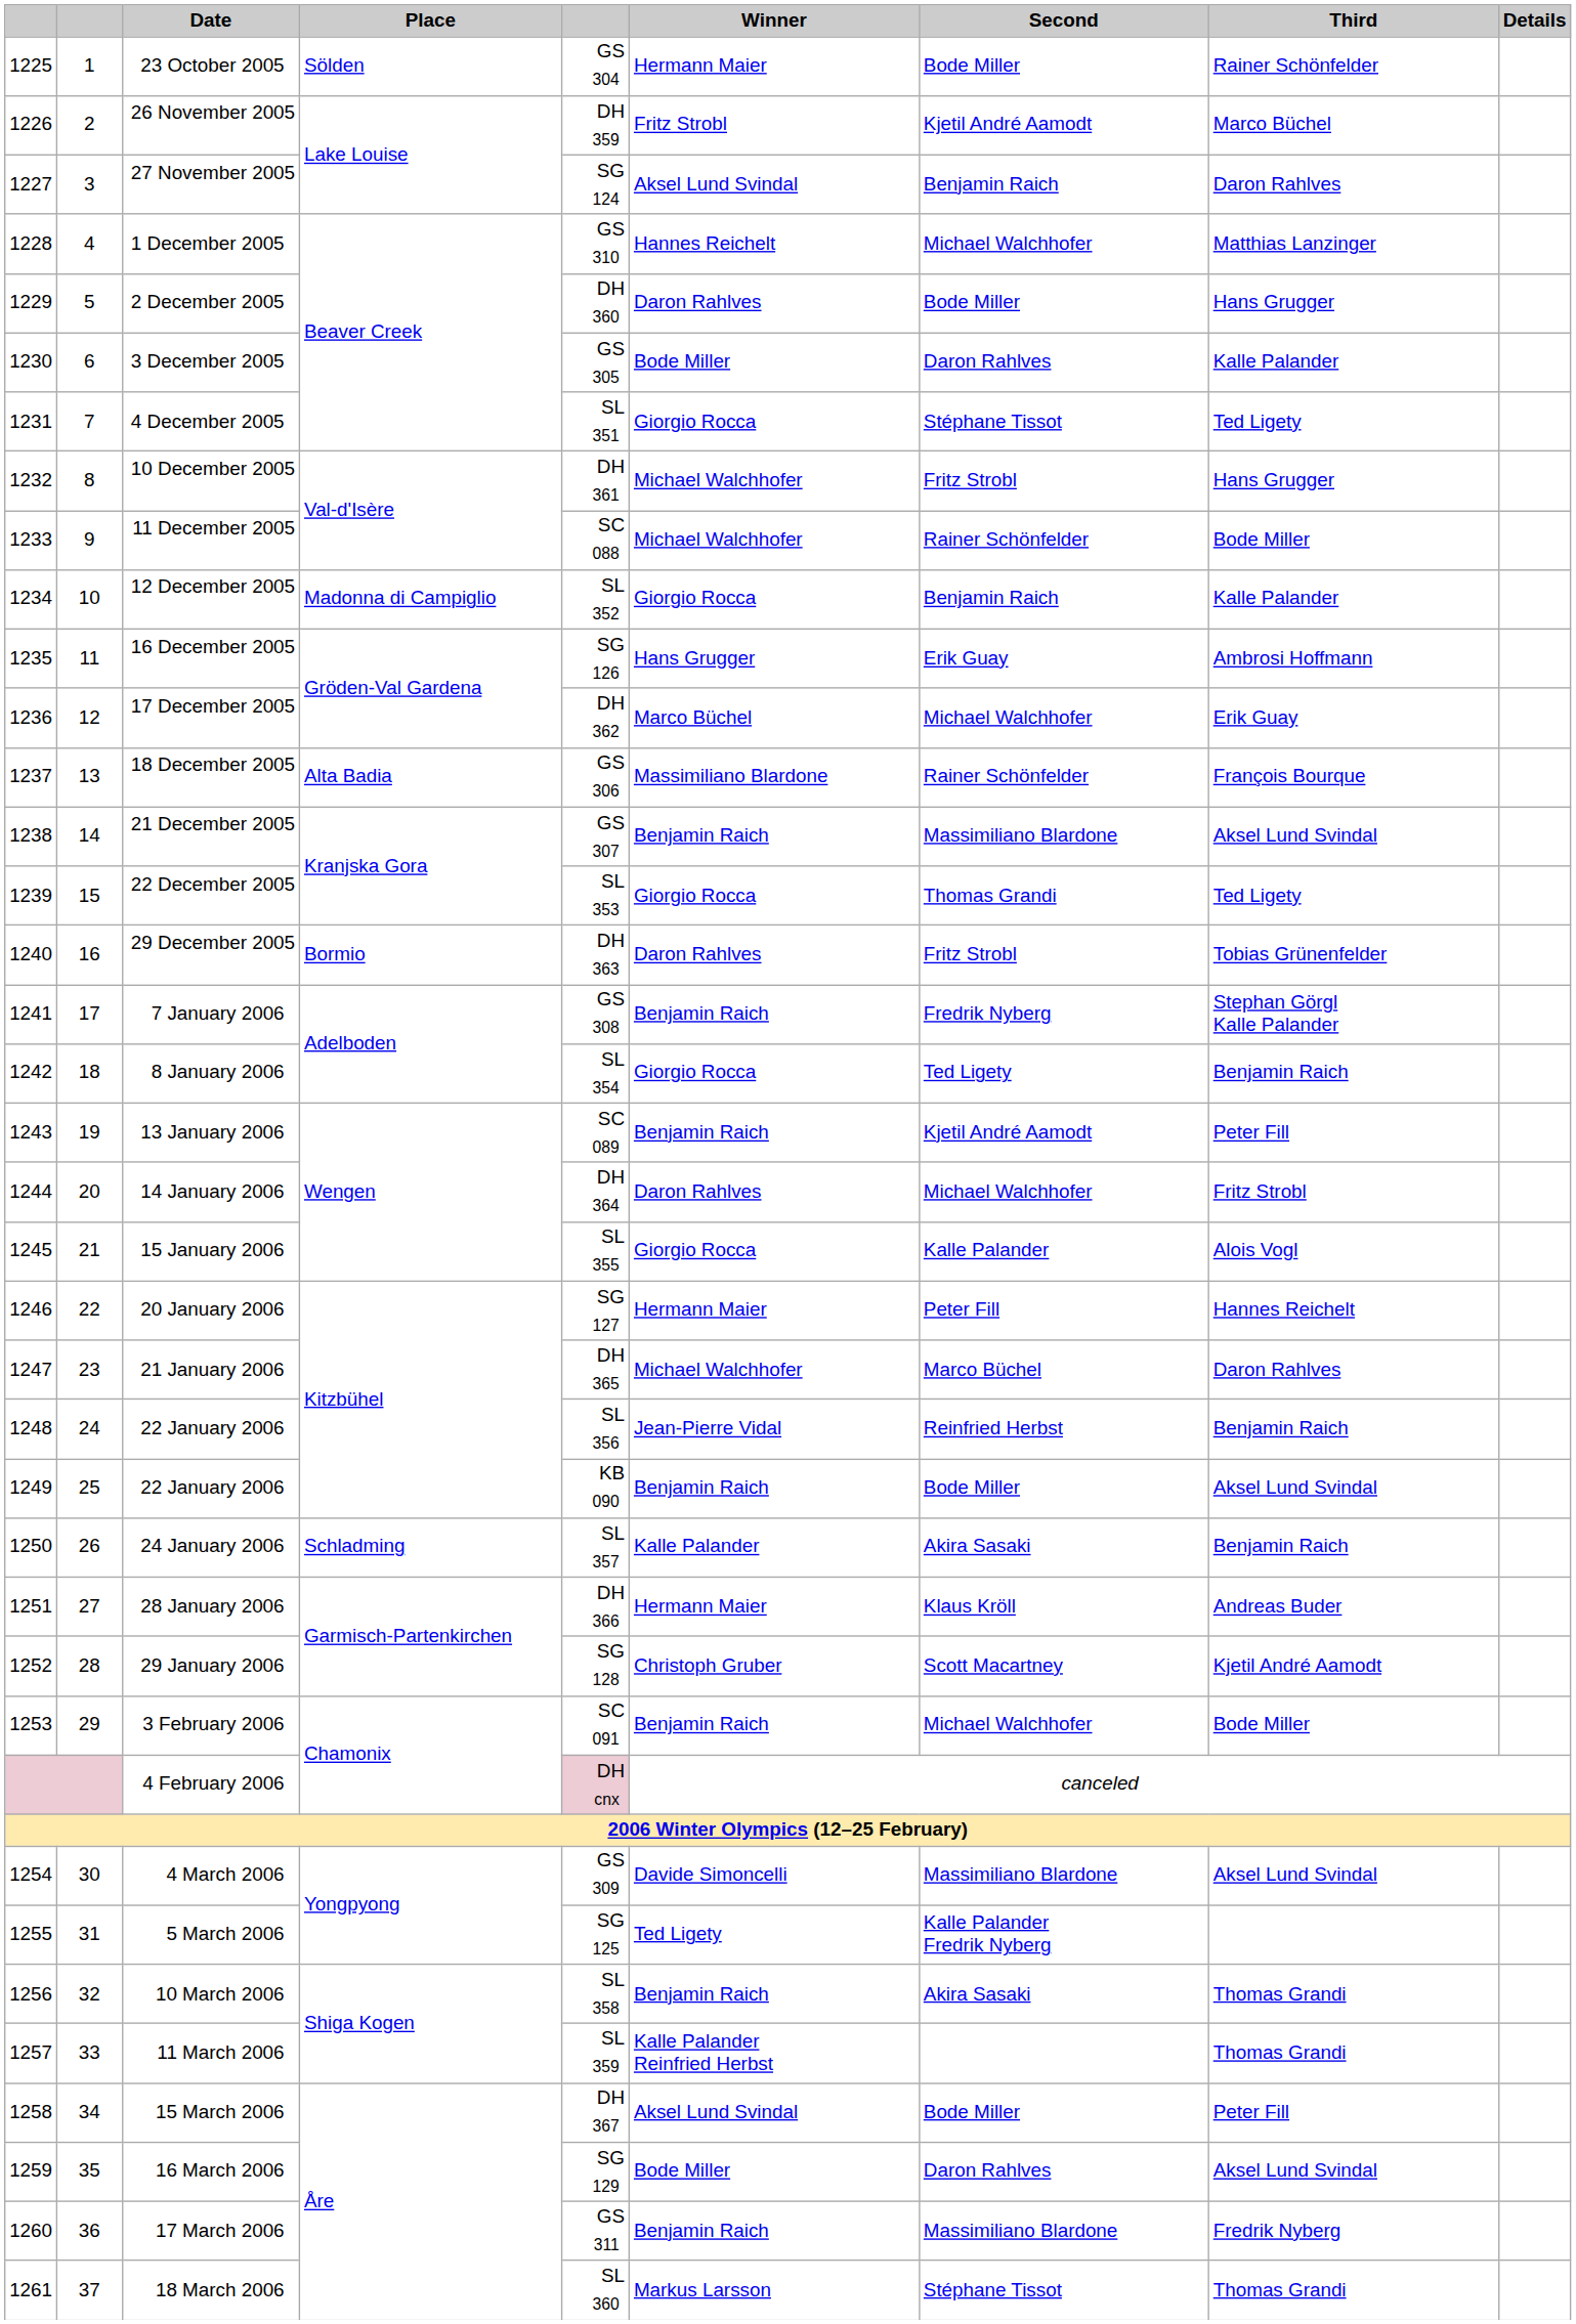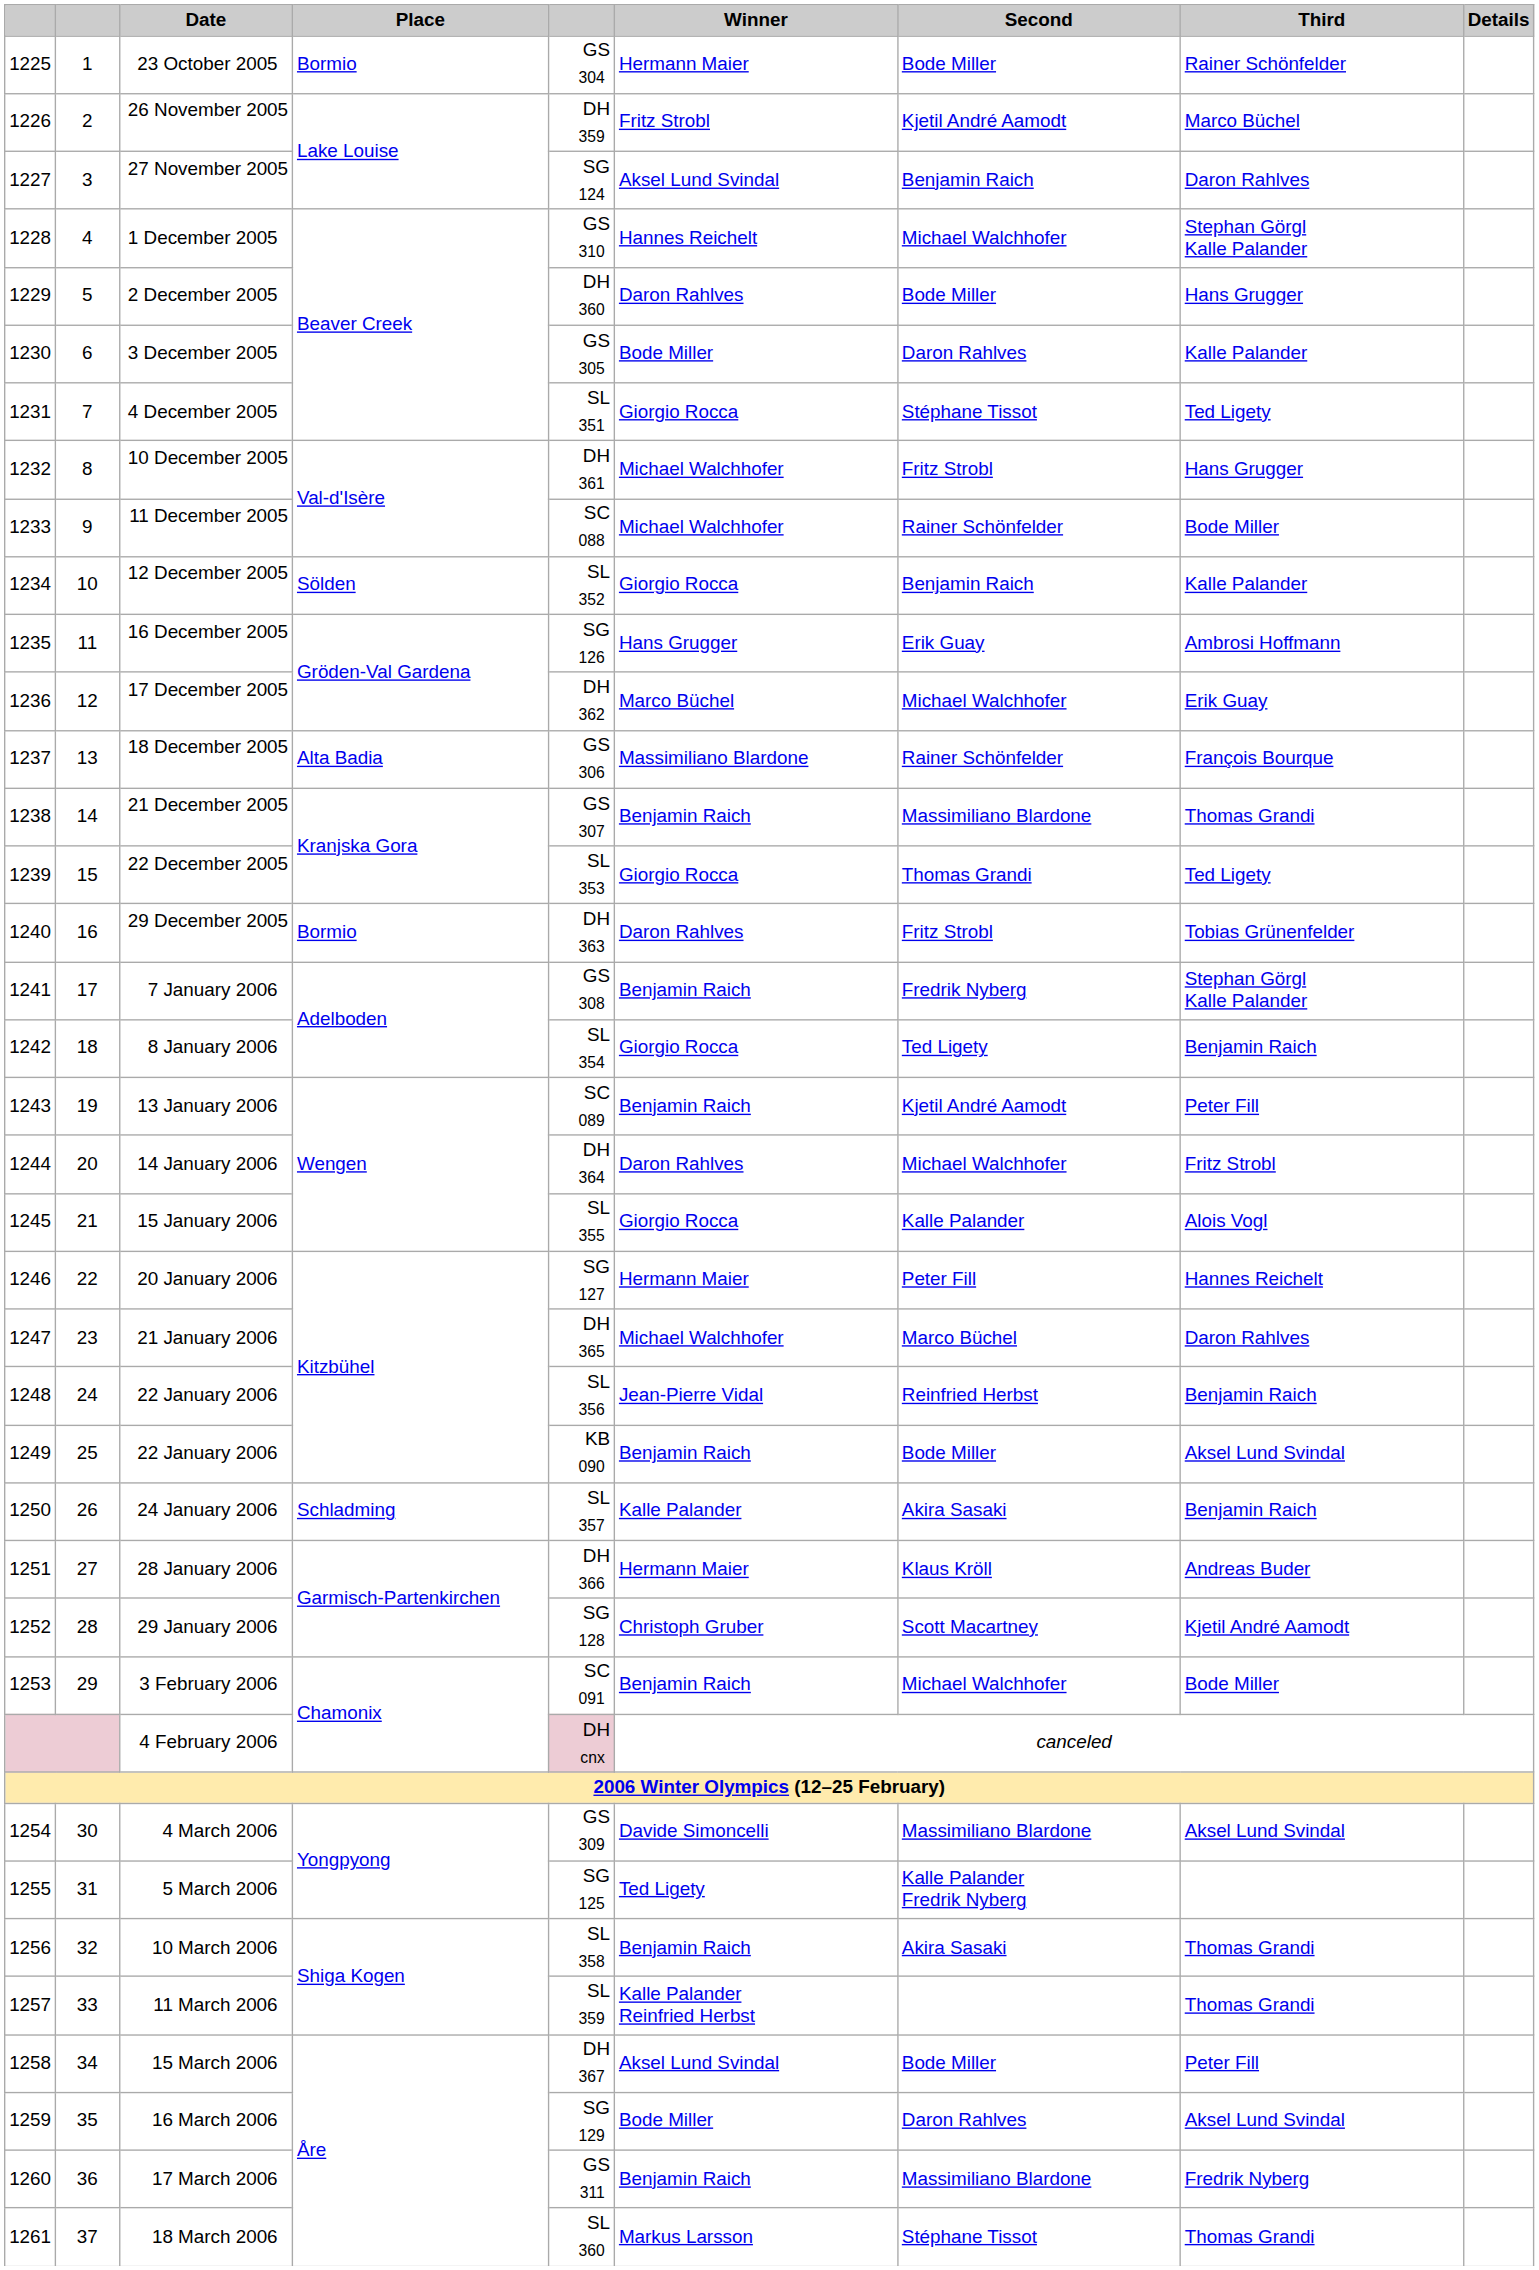23 October 2005 | Place: Sölden -> Bormio
1 December 2005 | Third: Matthias Lanzinger -> Stephan Görgl Kalle Palander
12 December 2005 | Place: Madonna di Campiglio -> Sölden
21 December 2005 | Third: Aksel Lund Svindal -> Thomas Grandi
